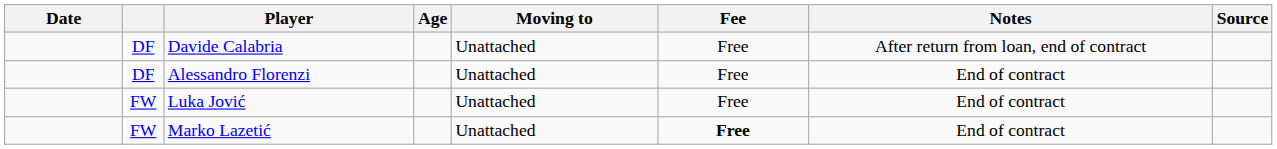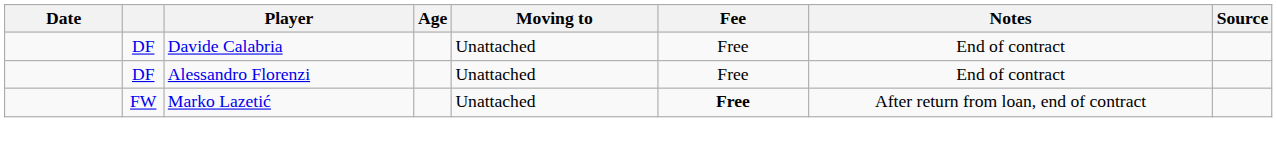Davide Calabria | Notes: After return from loan, end of contract -> End of contract
- row: FW | Luka Jović | Unattached | Free | End of contract
Marko Lazetić | Notes: End of contract -> After return from loan, end of contract
